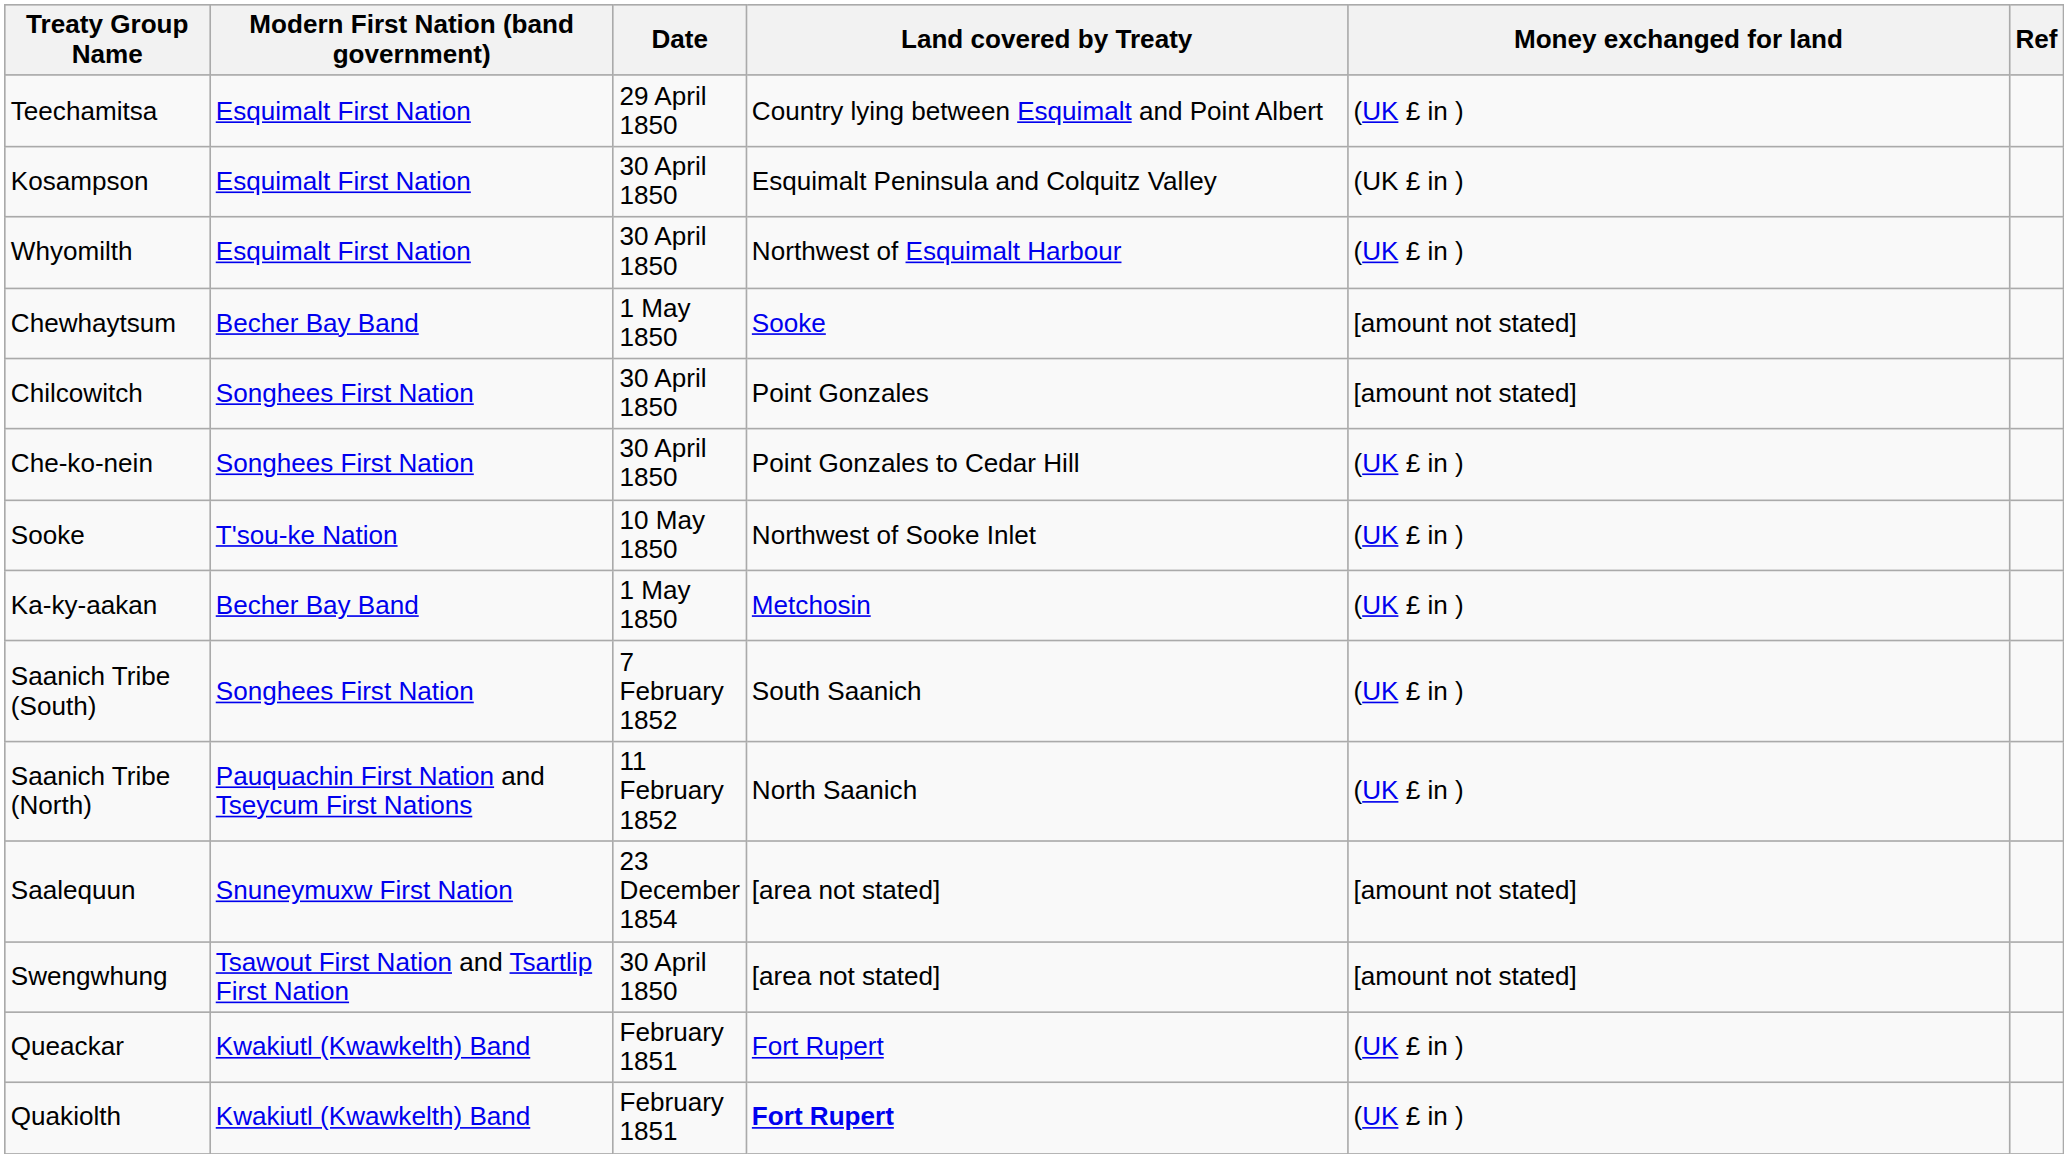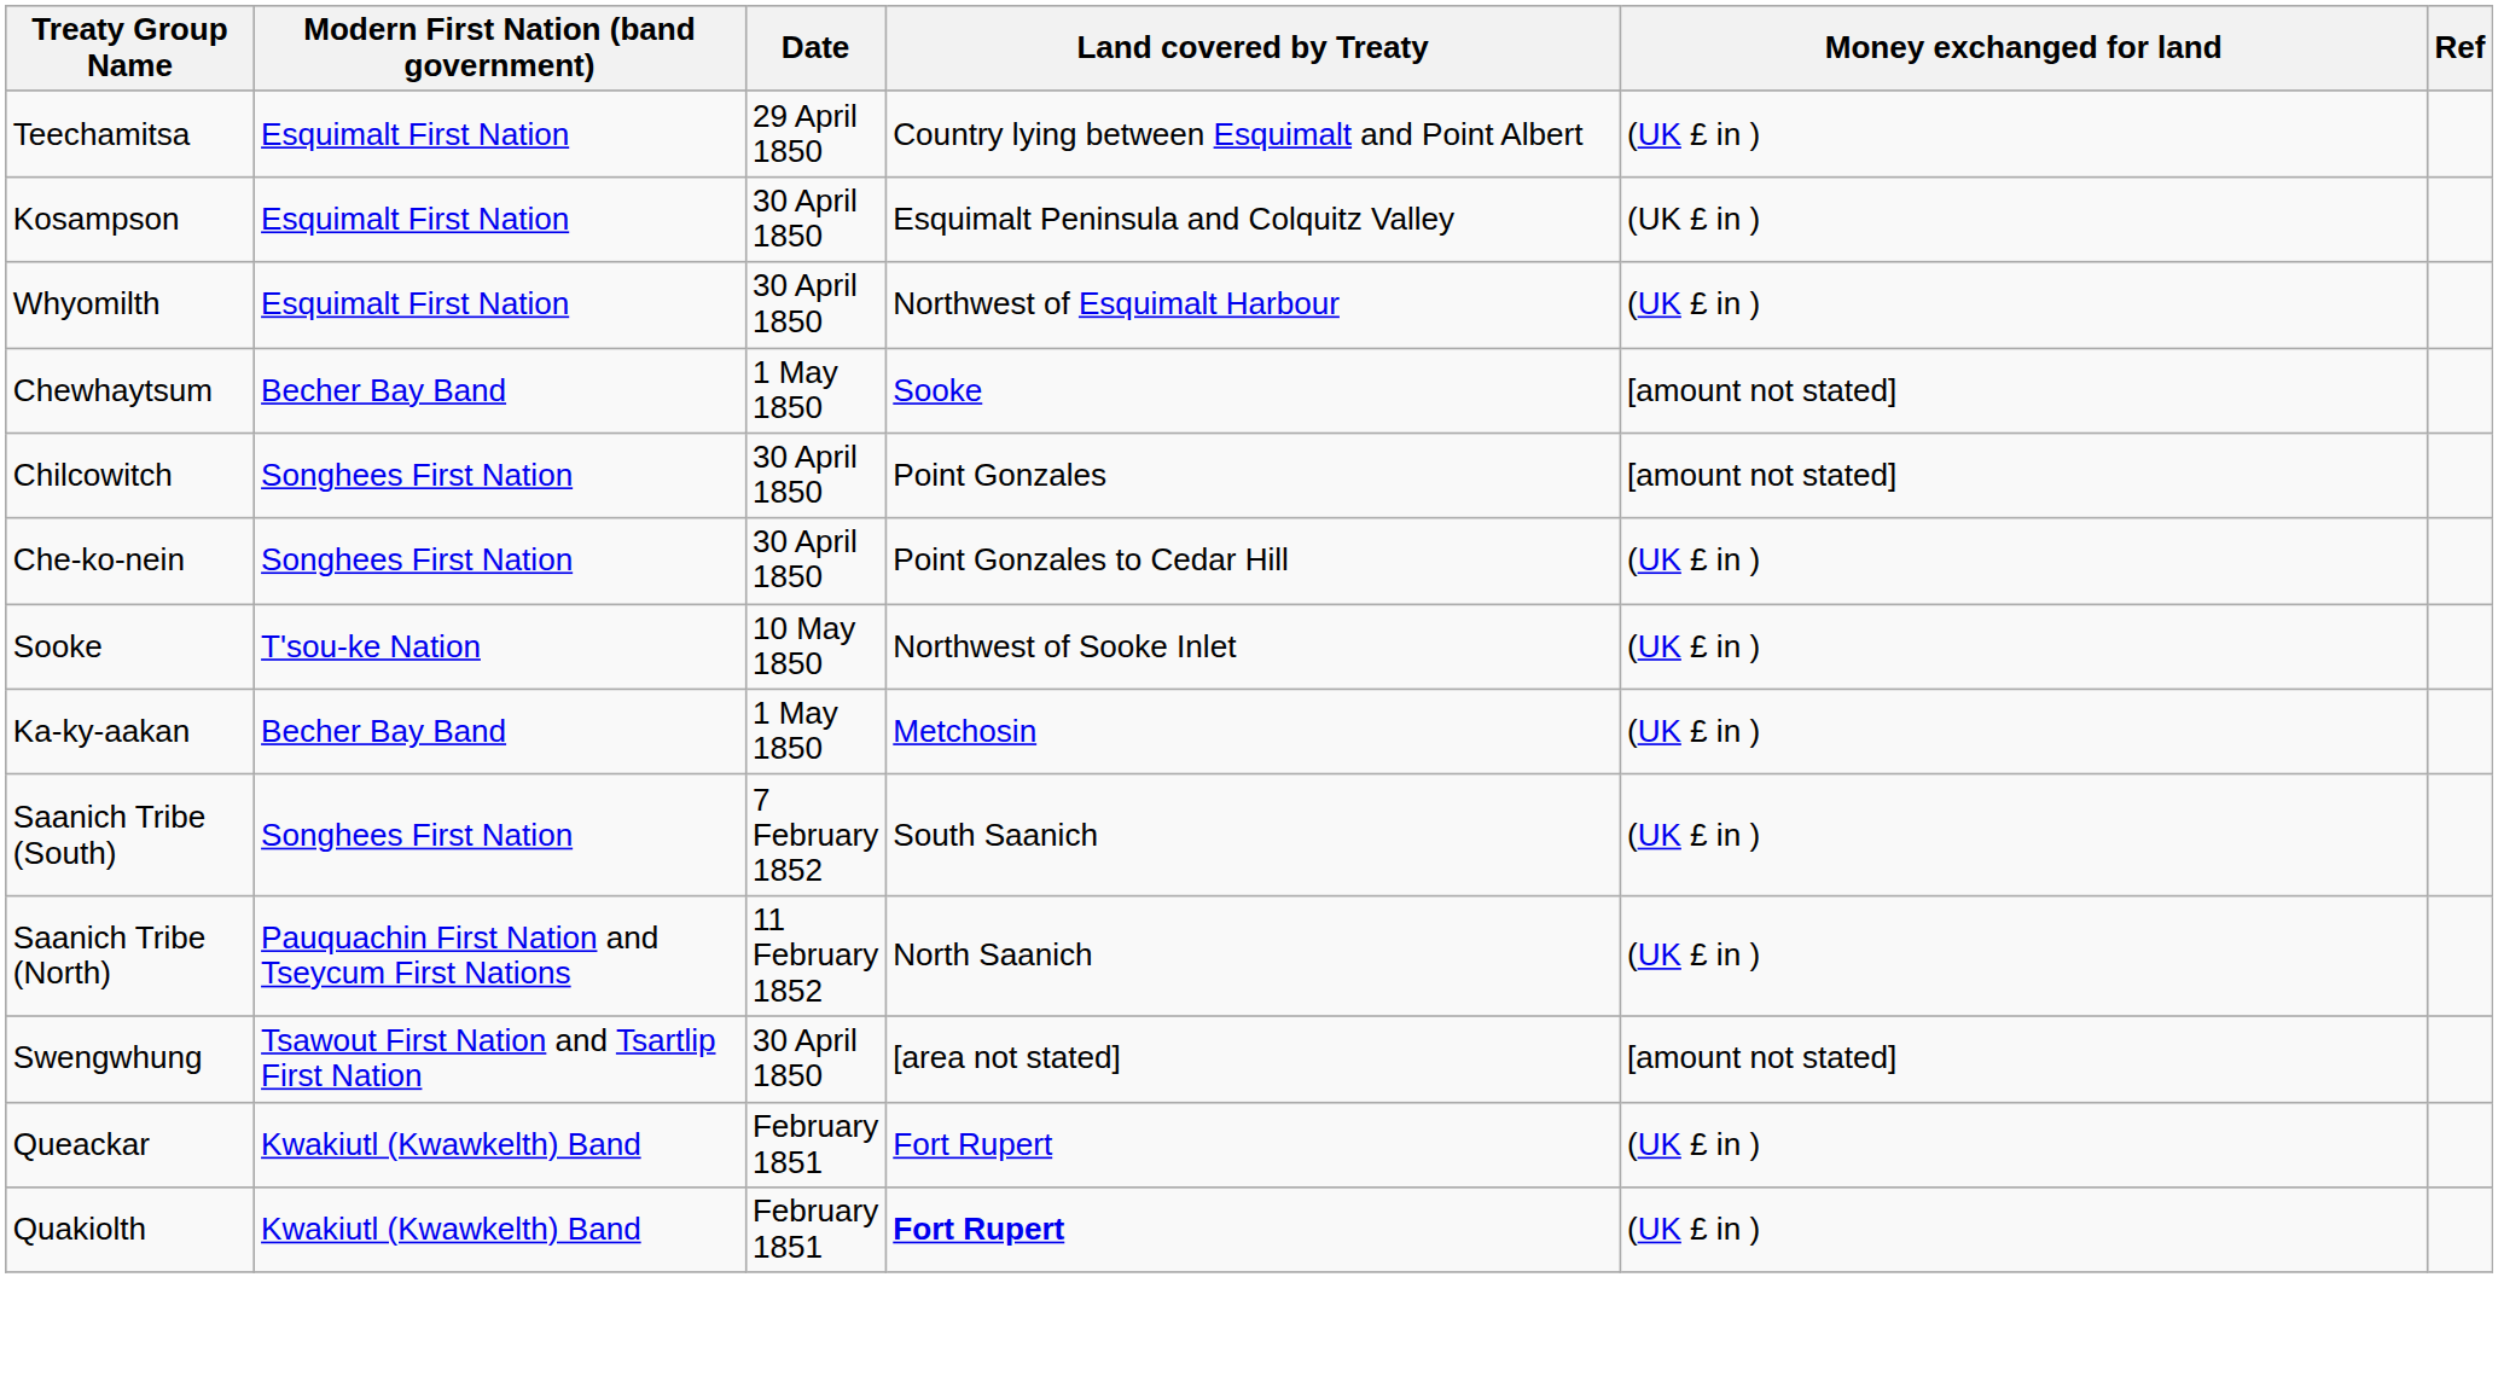- row: Saalequun | Snuneymuxw First Nation | 23 December 1854 | [area not stated] | [amount not stated]
